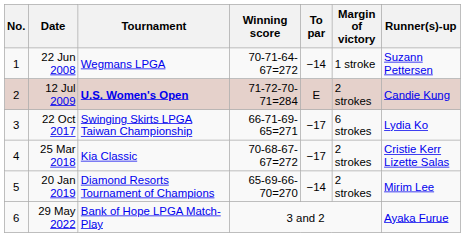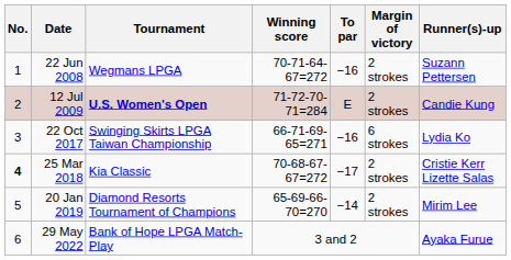22 Jun 2008 | To par: −14 -> −16
22 Jun 2008 | Margin of victory: 1 stroke -> 2 strokes
22 Oct 2017 | To par: −17 -> −16
25 Mar 2018 | No.: normal -> bold
